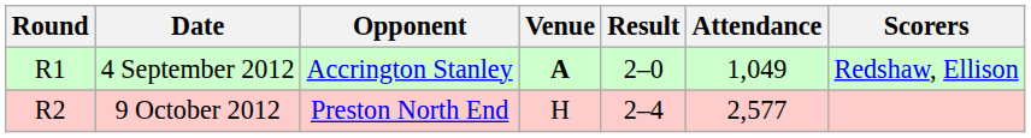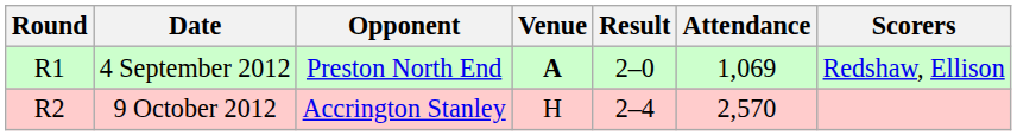4 September 2012 | Opponent: Accrington Stanley -> Preston North End
4 September 2012 | Attendance: 1,049 -> 1,069
9 October 2012 | Opponent: Preston North End -> Accrington Stanley
9 October 2012 | Attendance: 2,577 -> 2,570
